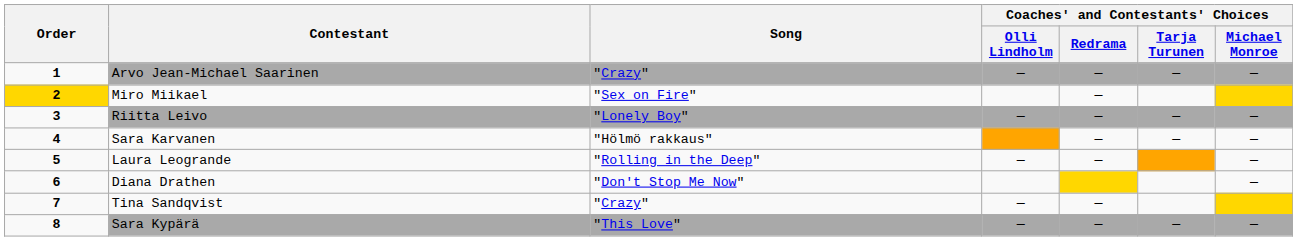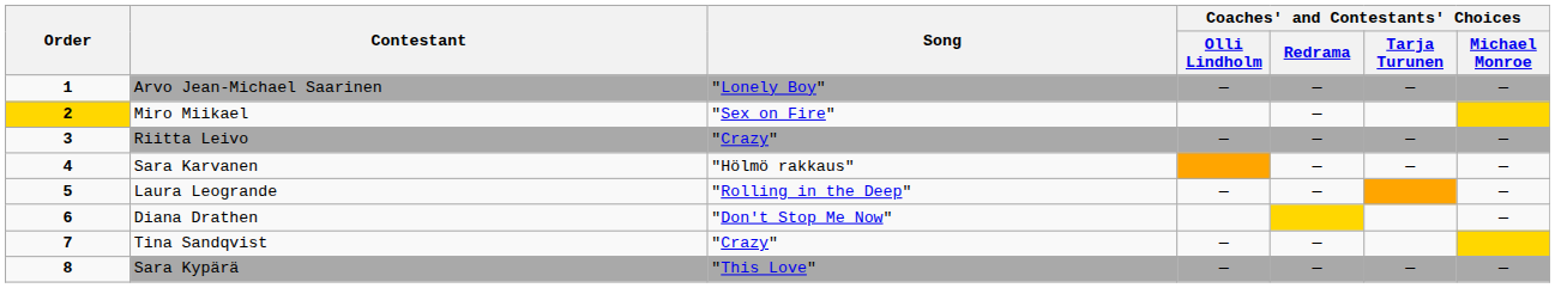Arvo Jean-Michael Saarinen | Song: "Crazy" -> "Lonely Boy"
Riitta Leivo | Song: "Lonely Boy" -> "Crazy"
